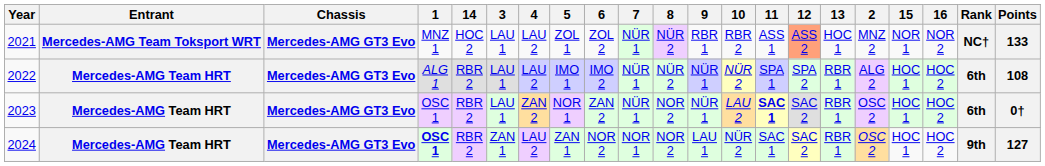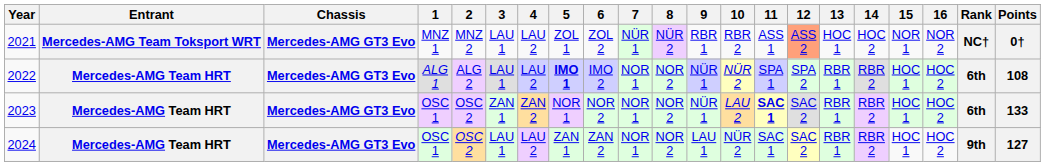columns swapped: 2 <-> 14
2021 | Points: 133 -> 0†
2022 | 5: normal -> bold
2022 | 7: NÜR 1 -> NOR 1
2022 | 8: NÜR 2 -> NOR 2
2023 | 3: LAU 1 -> ZAN 1
2023 | 6: ZAN 2 -> NOR 2
2023 | 7: NÜR 1 -> NOR 1
2023 | Points: 0† -> 133
2024 | 1: bold -> normal
2024 | 3: ZAN 1 -> LAU 1
2024 | 6: NOR 2 -> ZAN 2
